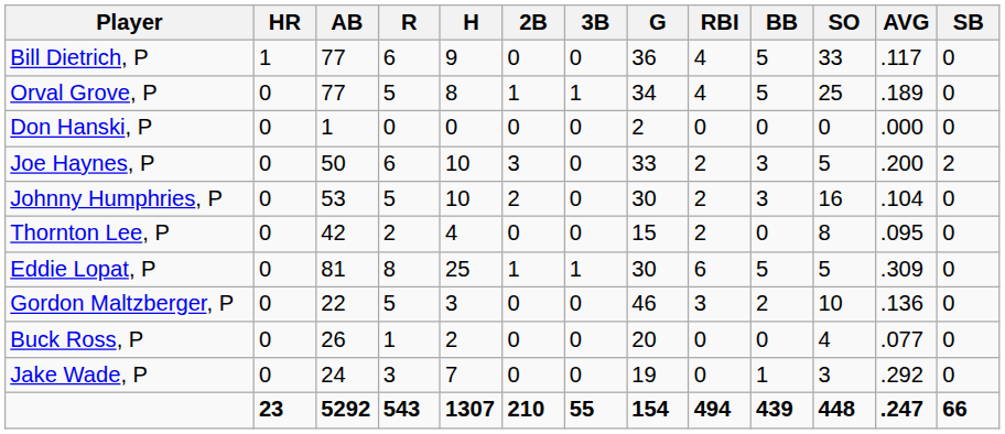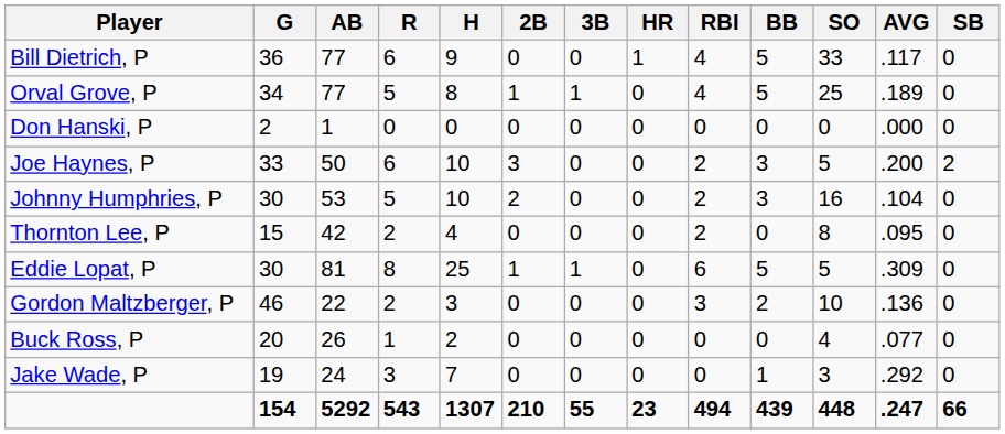columns swapped: G <-> HR
Gordon Maltzberger, P | R: 5 -> 2
